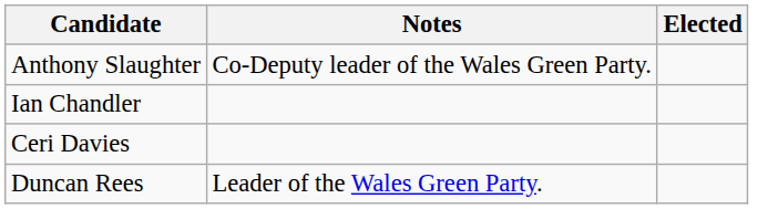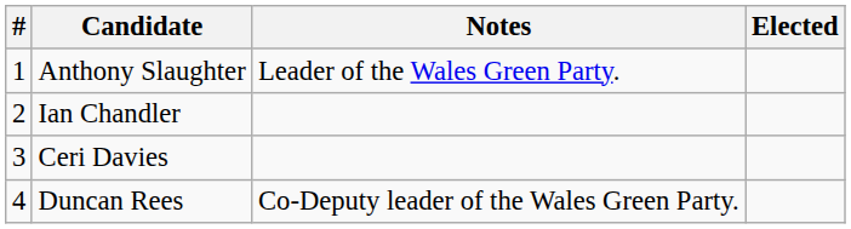+ column: # | 1 | 2 | 3 | 4
Anthony Slaughter | Notes: Co-Deputy leader of the Wales Green Party. -> Leader of the Wales Green Party.
Duncan Rees | Notes: Leader of the Wales Green Party. -> Co-Deputy leader of the Wales Green Party.
